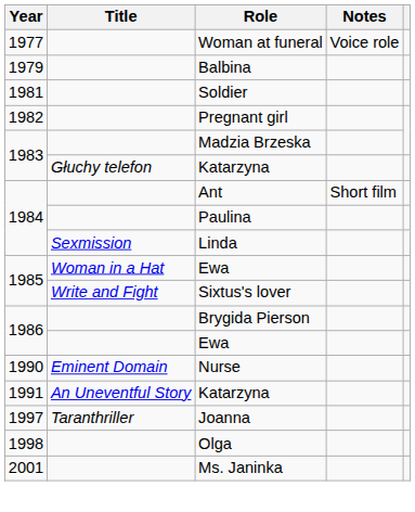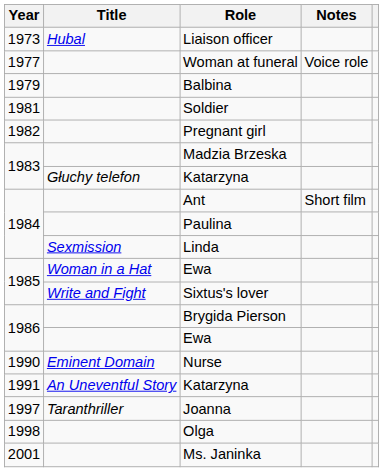+ row: 1973 | Hubal | Liaison officer
